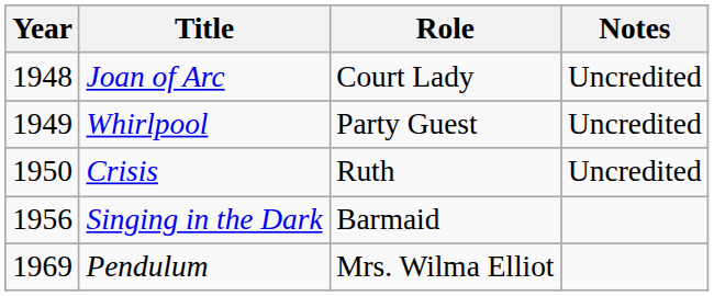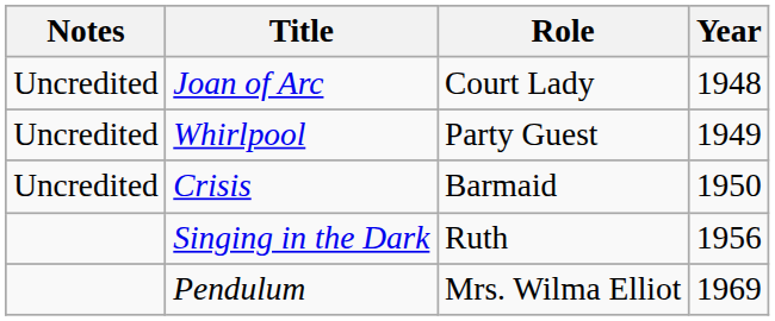columns swapped: Year <-> Notes
Crisis | Role: Ruth -> Barmaid
Singing in the Dark | Role: Barmaid -> Ruth
